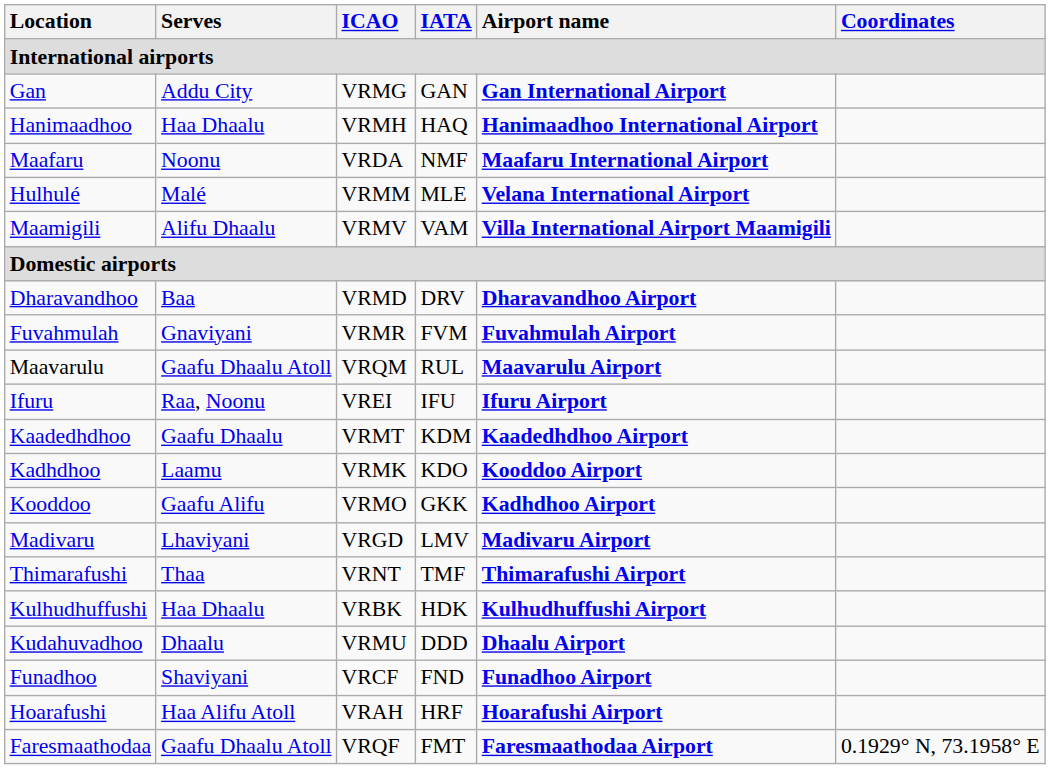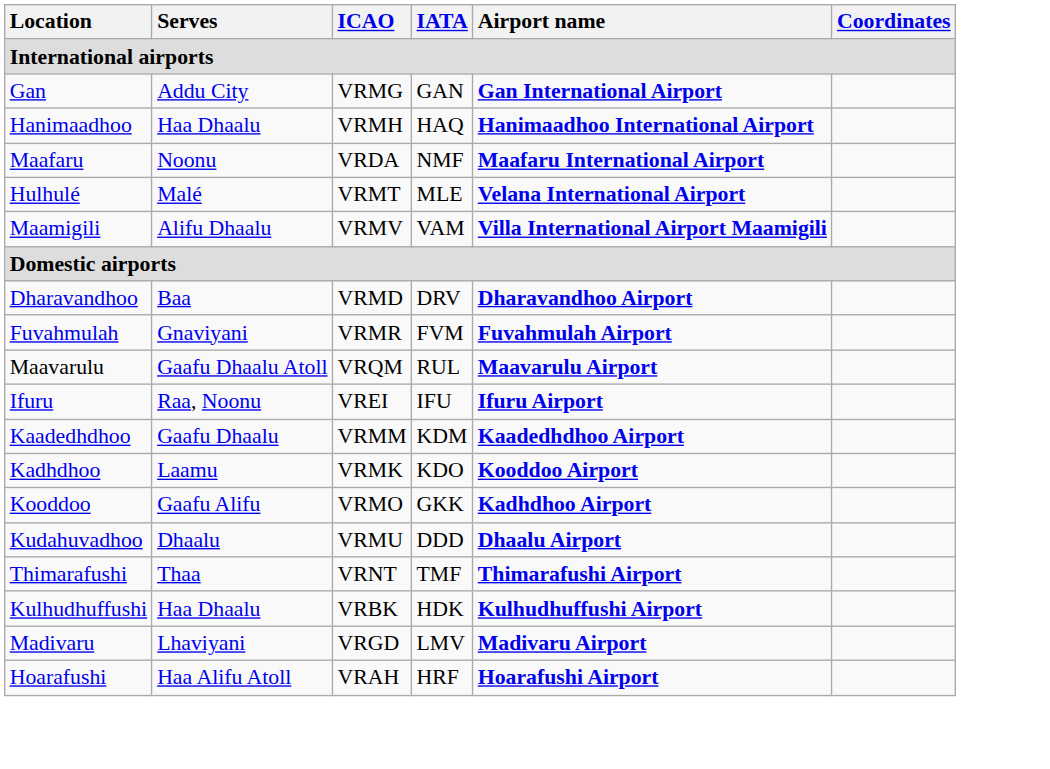Hulhulé | ICAO: VRMM -> VRMT
Kaadedhdhoo | ICAO: VRMT -> VRMM
rows swapped: Kudahuvadhoo <-> Madivaru
- row: Funadhoo | Shaviyani | VRCF | FND | Funadhoo Airport
- row: Faresmaathodaa | Gaafu Dhaalu Atoll | VRQF | FMT | Faresmaathodaa Airport | 0.1929° N, 73.1958° E
